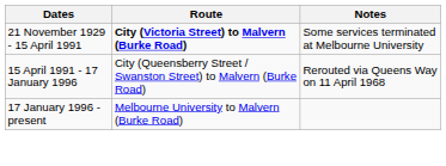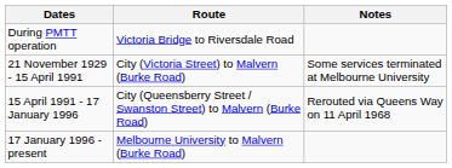+ row: During PMTT operation | Victoria Bridge to Riversdale Road
21 November 1929 - 15 April 1991 | Route: bold -> normal
